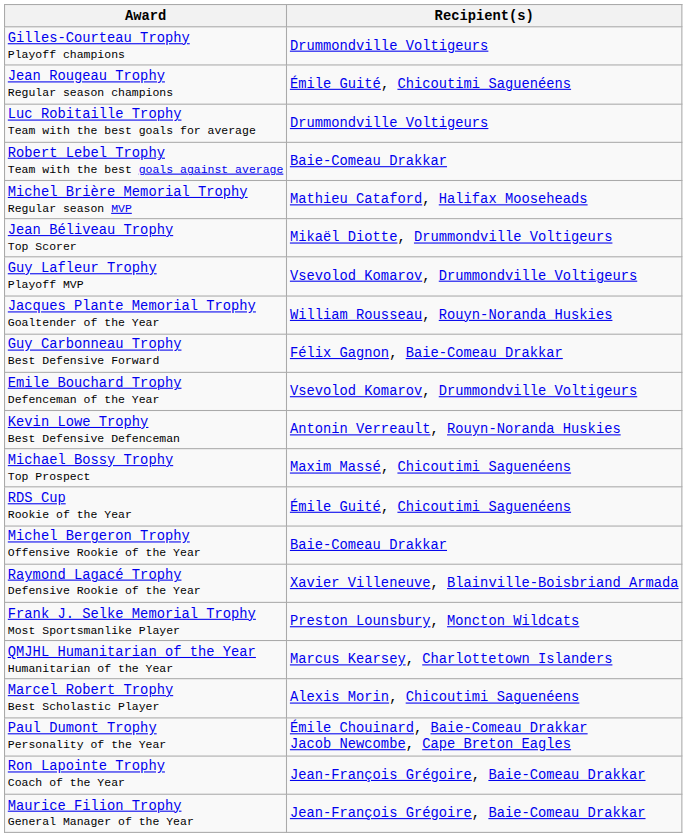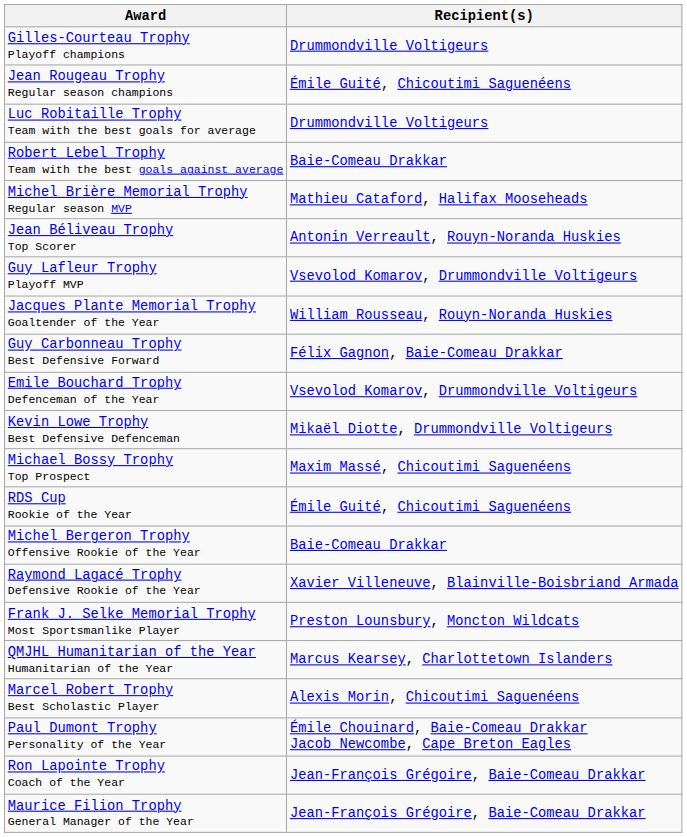Jean Béliveau Trophy Top Scorer | Recipient(s): Mikaël Diotte, Drummondville Voltigeurs -> Antonin Verreault, Rouyn-Noranda Huskies
Kevin Lowe Trophy Best Defensive Defenceman | Recipient(s): Antonin Verreault, Rouyn-Noranda Huskies -> Mikaël Diotte, Drummondville Voltigeurs
